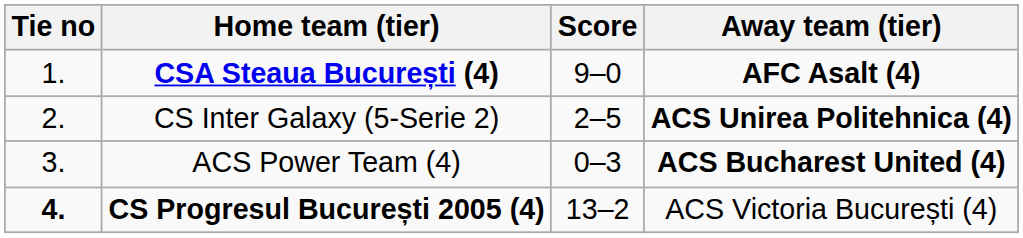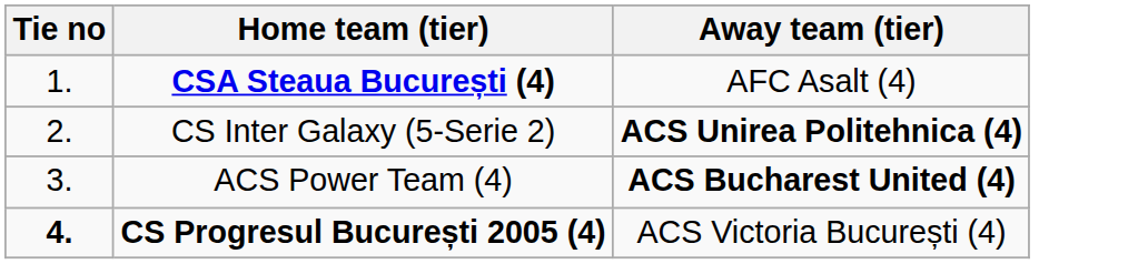- column: Score | 9–0 | 2–5 | 0–3 | 13–2
CSA Steaua București (4) | Away team (tier): bold -> normal
